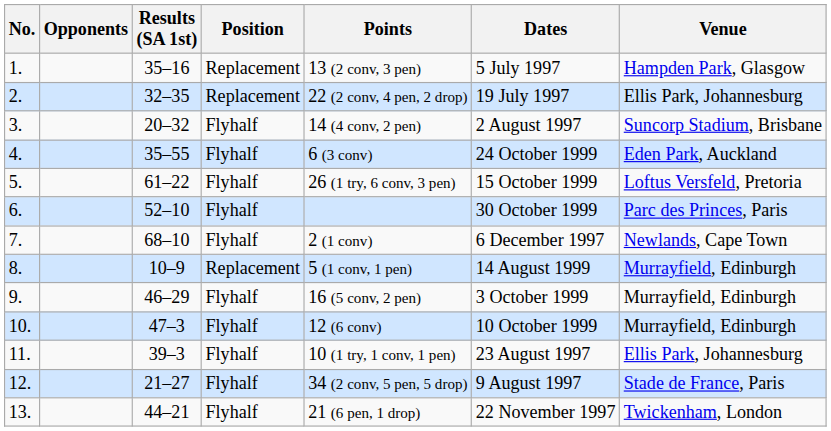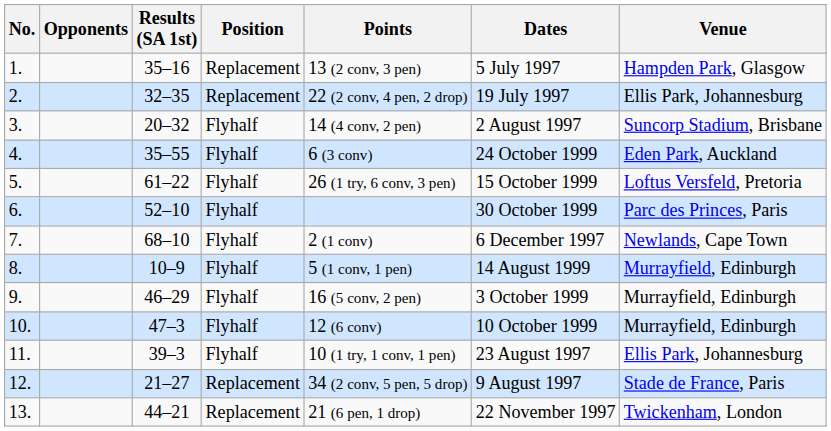8. | Position: Replacement -> Flyhalf
12. | Position: Flyhalf -> Replacement
13. | Position: Flyhalf -> Replacement
